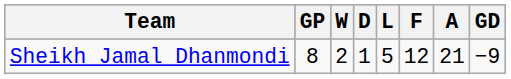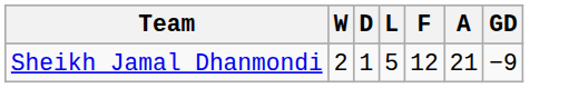- column: GP | 8
